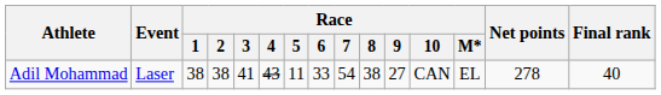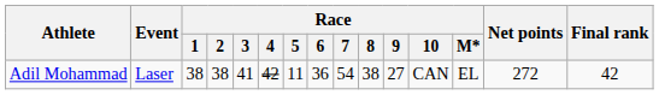Adil Mohammad | Race / 4: 43 -> 42
Adil Mohammad | Race / 6: 33 -> 36
Adil Mohammad | Net points: 278 -> 272
Adil Mohammad | Final rank: 40 -> 42
